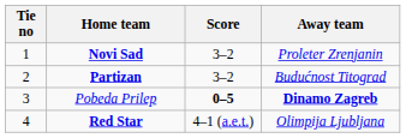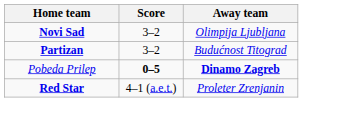- column: Tie no | 1 | 2 | 3 | 4
Novi Sad | Away team: Proleter Zrenjanin -> Olimpija Ljubljana
Red Star | Away team: Olimpija Ljubljana -> Proleter Zrenjanin
